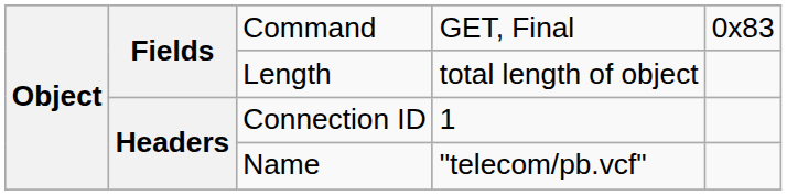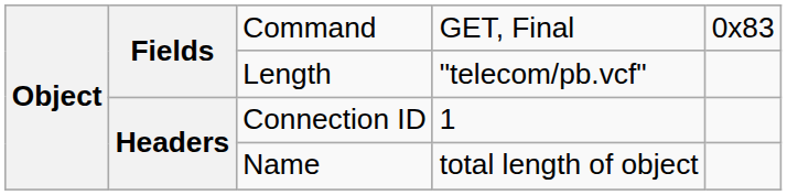Length | column 4: total length of object -> "telecom/pb.vcf"
Name | column 4: "telecom/pb.vcf" -> total length of object
